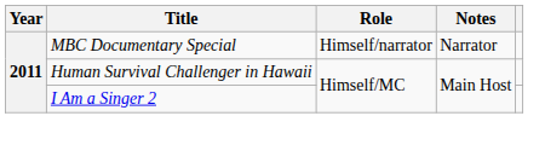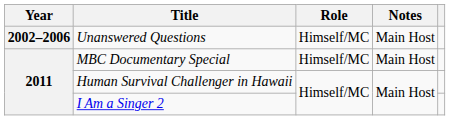+ row: 2002–2006 | Unanswered Questions | Himself/MC | Main Host
MBC Documentary Special | Role: Himself/narrator -> Himself/MC
MBC Documentary Special | Notes: Narrator -> Main Host
